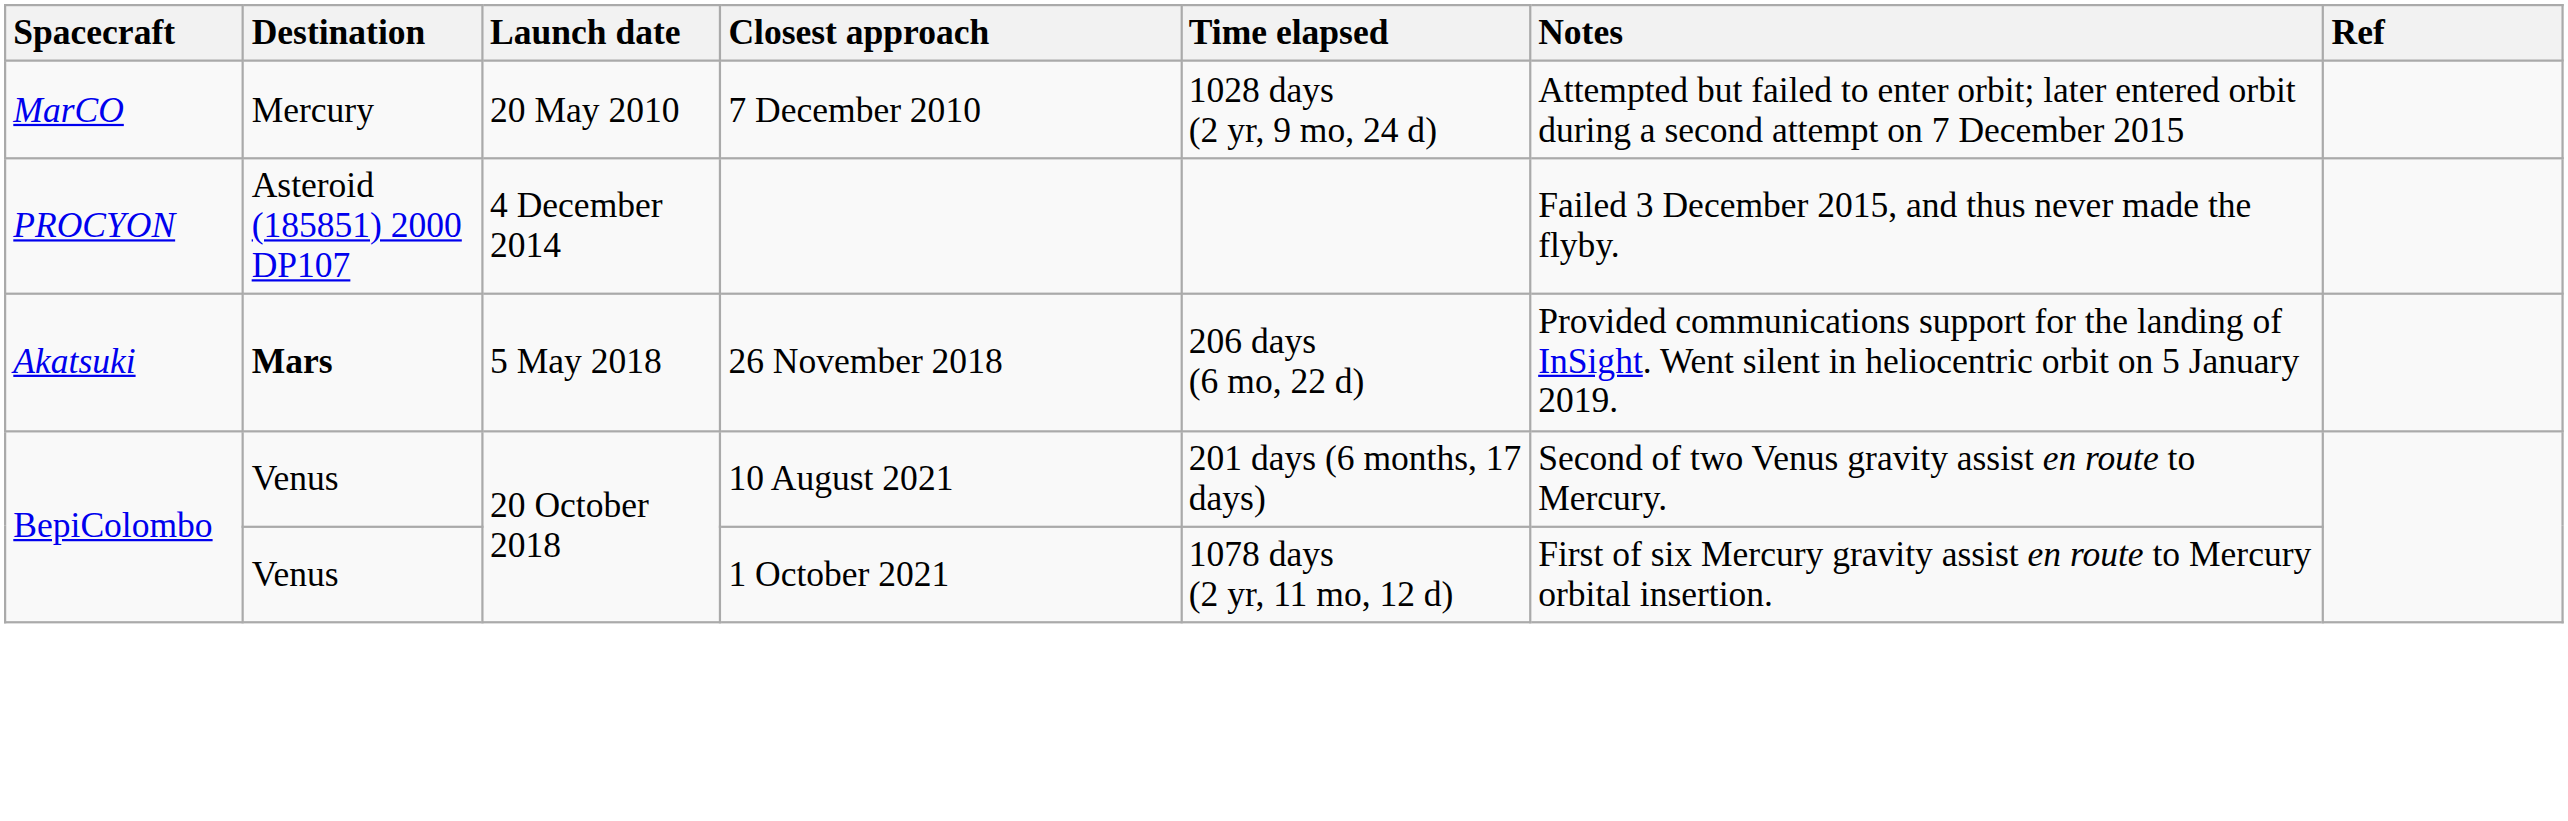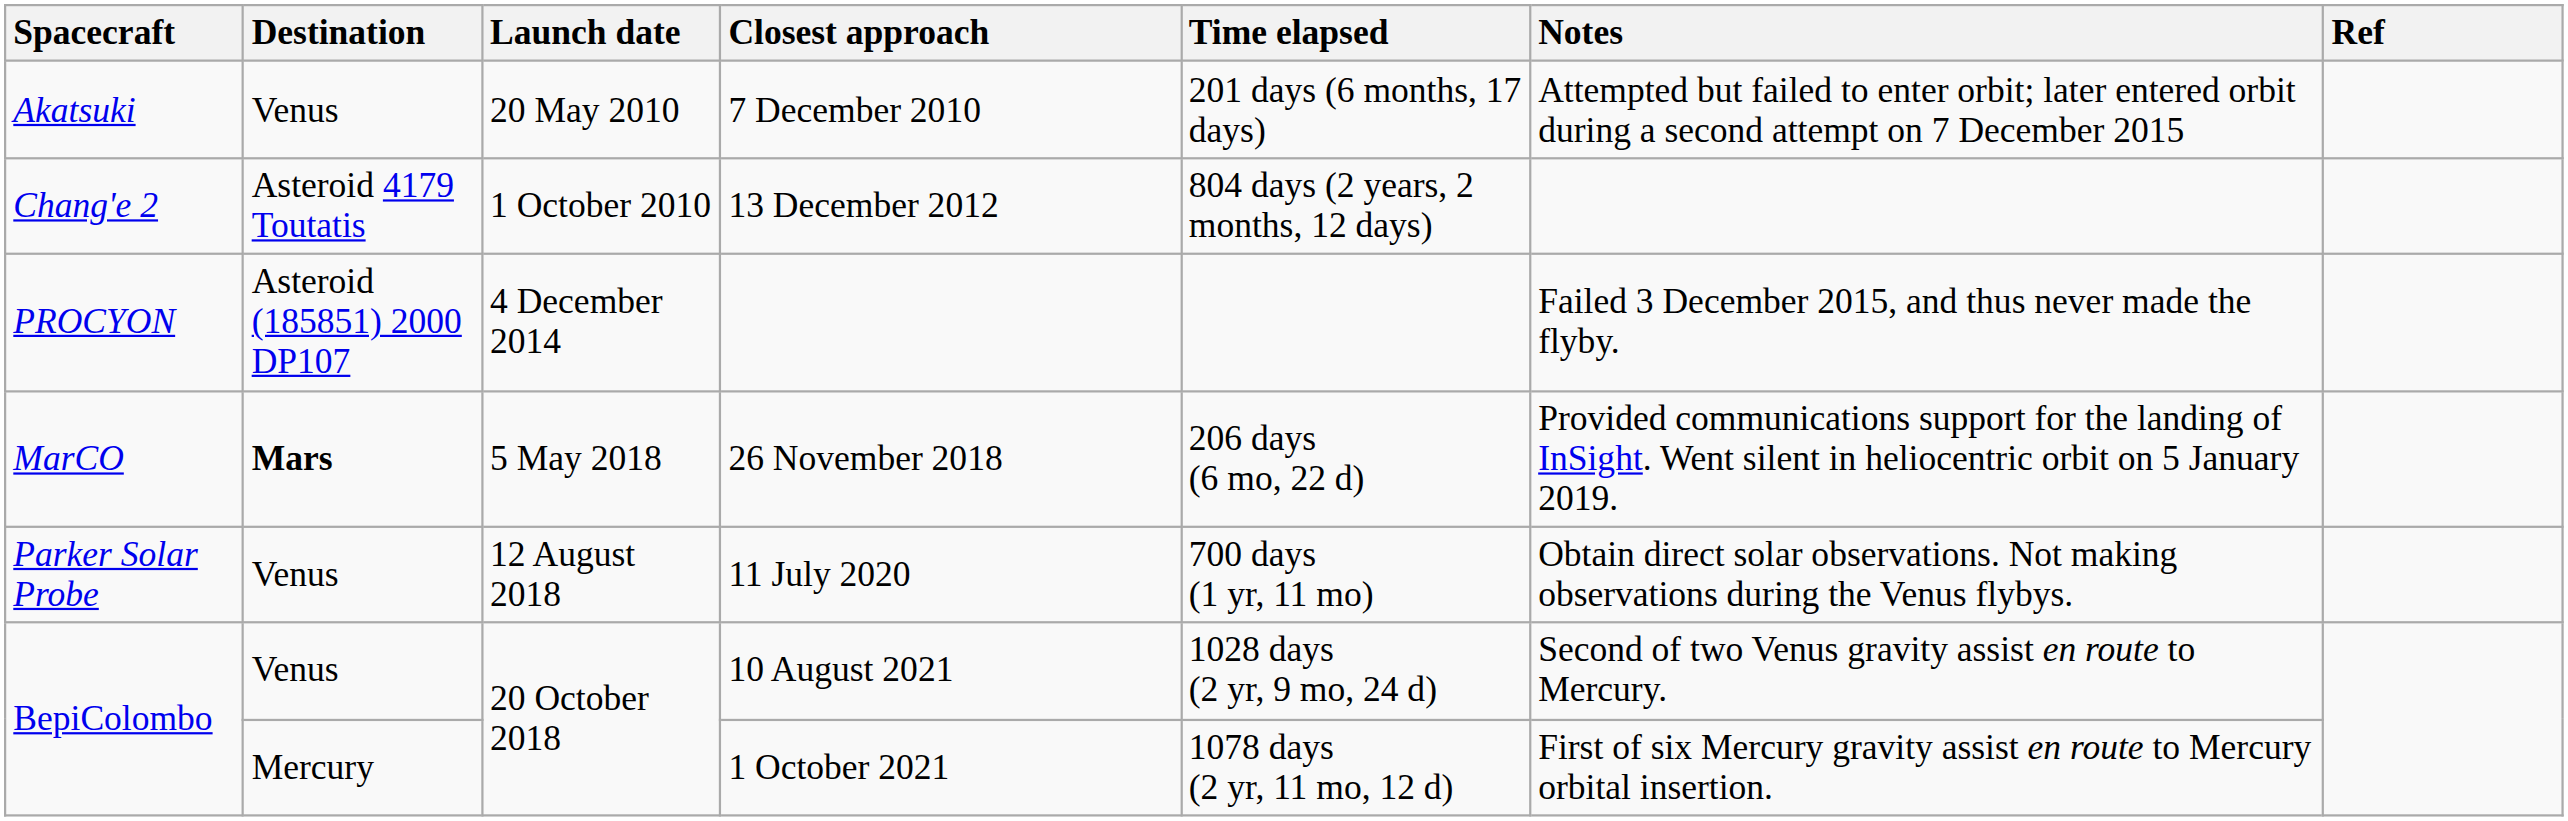7 December 2010 | Spacecraft: MarCO -> Akatsuki
7 December 2010 | Destination: Mercury -> Venus
7 December 2010 | Time elapsed: 1028 days (2 yr, 9 mo, 24 d) -> 201 days (6 months, 17 days)
+ row: Chang'e 2 | Asteroid 4179 Toutatis | 1 October 2010 | 13 December 2012 | 804 days (2 years, 2 months, 12 days)
26 November 2018 | Spacecraft: Akatsuki -> MarCO
+ row: Parker Solar Probe | Venus | 12 August 2018 | 11 July 2020 | 700 days (1 yr, 11 mo) | Obtain direct solar observations. Not making observations during the Venus flybys.
10 August 2021 | Time elapsed: 201 days (6 months, 17 days) -> 1028 days (2 yr, 9 mo, 24 d)
1 October 2021 | Destination: Venus -> Mercury
